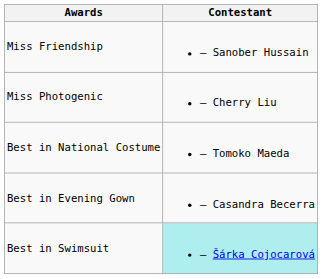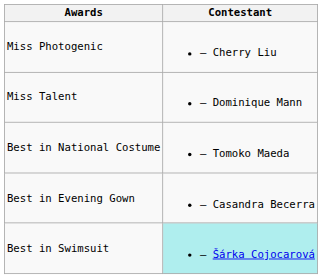- row: Miss Friendship | – Sanober Hussain
+ row: Miss Talent | – Dominique Mann
